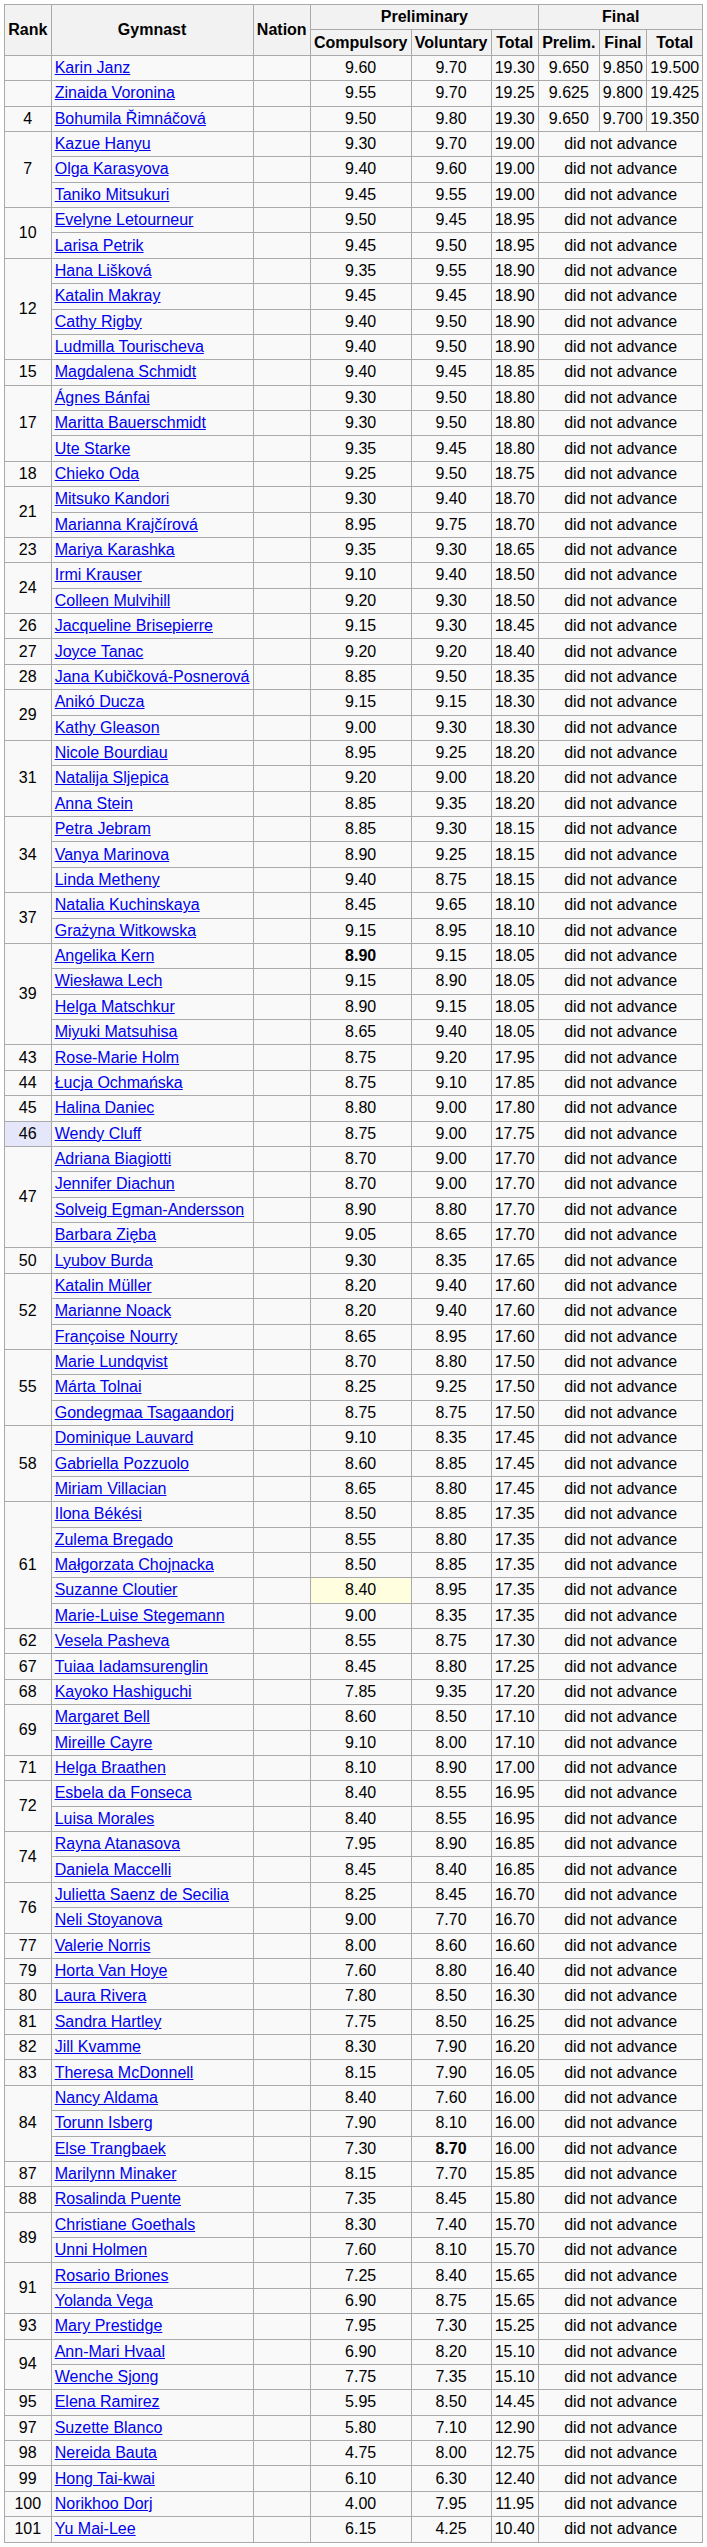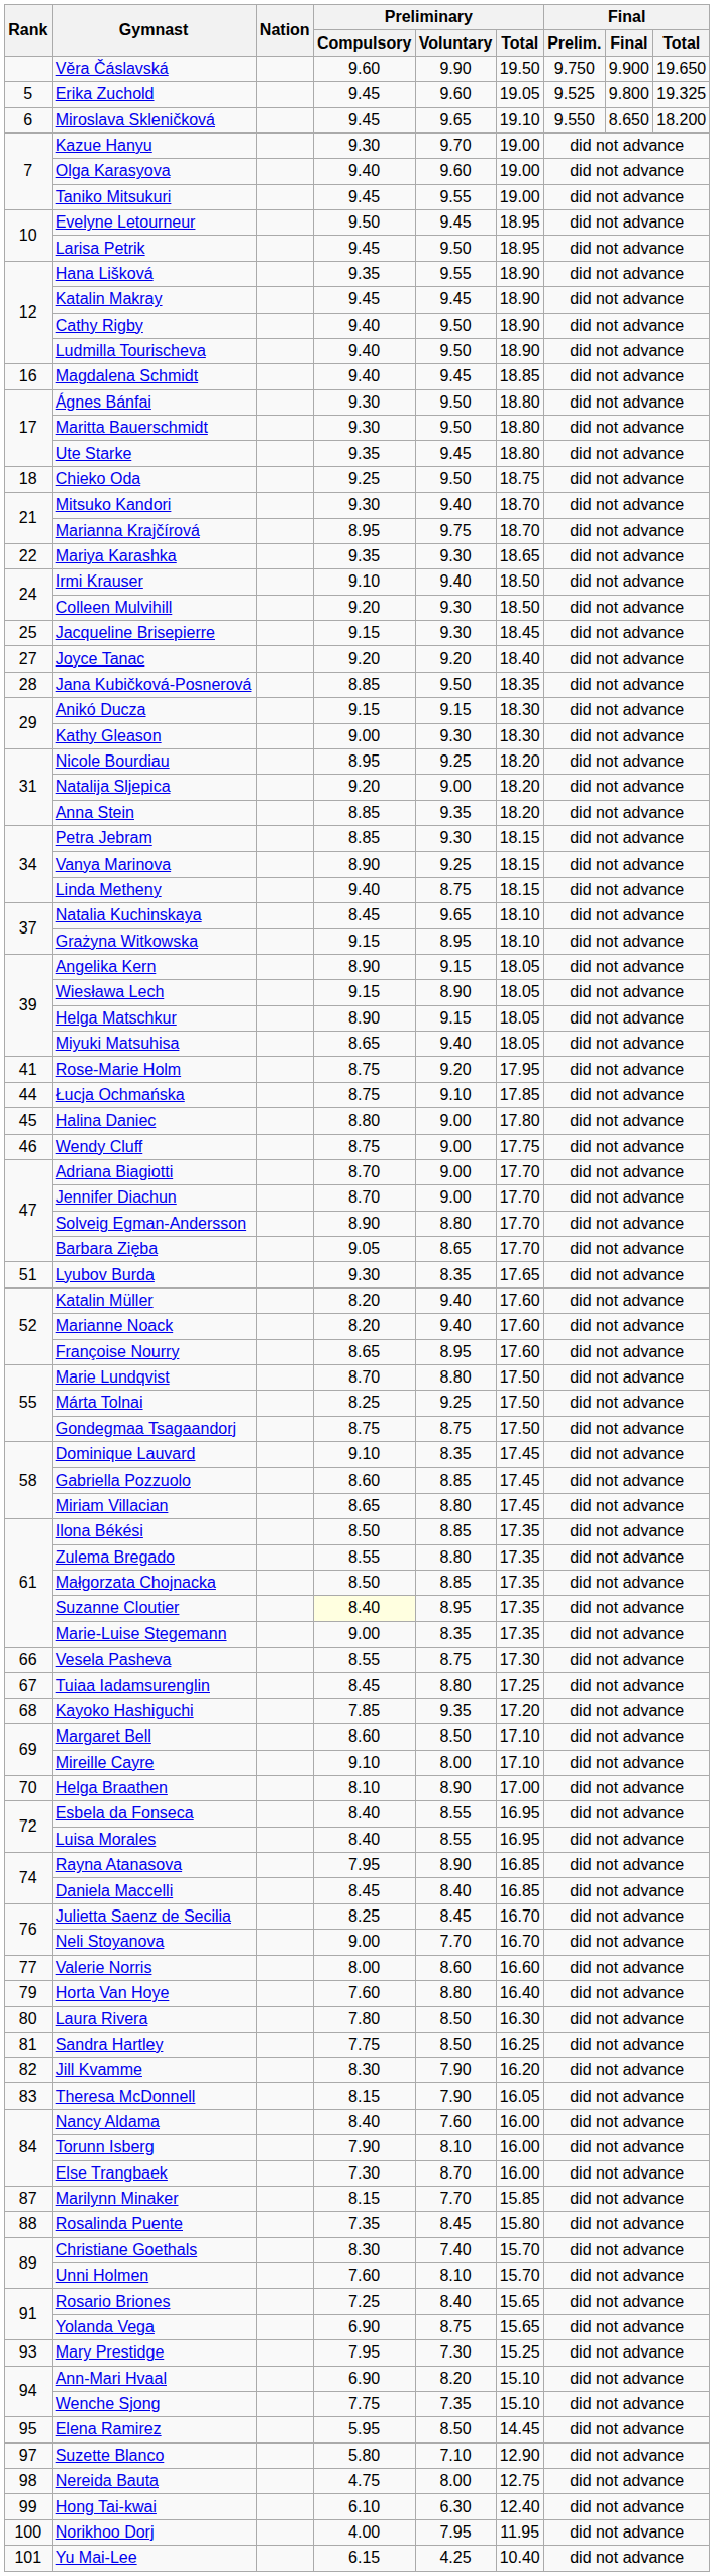+ row: Věra Čáslavská | 9.60 | 9.90 | 19.50 | 9.750 | 9.900 | 19.650
- row: Karin Janz | 9.60 | 9.70 | 19.30 | 9.650 | 9.850 | 19.500
- row: Zinaida Voronina | 9.55 | 9.70 | 19.25 | 9.625 | 9.800 | 19.425
- row: 4 | Bohumila Řimnáčová | 9.50 | 9.80 | 19.30 | 9.650 | 9.700 | 19.350
+ row: 5 | Erika Zuchold | 9.45 | 9.60 | 19.05 | 9.525 | 9.800 | 19.325
+ row: 6 | Miroslava Skleničková | 9.45 | 9.65 | 19.10 | 9.550 | 8.650 | 18.200
Magdalena Schmidt | Rank: 15 -> 16
Mariya Karashka | Rank: 23 -> 22
Jacqueline Brisepierre | Rank: 26 -> 25
Angelika Kern | Preliminary / Compulsory: bold -> normal
Rose-Marie Holm | Rank: 43 -> 41
Wendy Cluff | Rank: lavender background -> no background
Lyubov Burda | Rank: 50 -> 51
Vesela Pasheva | Rank: 62 -> 66
Helga Braathen | Rank: 71 -> 70
Else Trangbaek | Preliminary / Voluntary: bold -> normal
